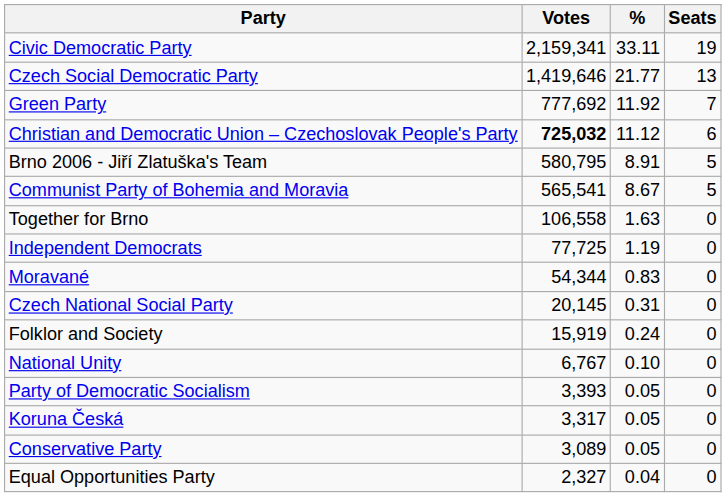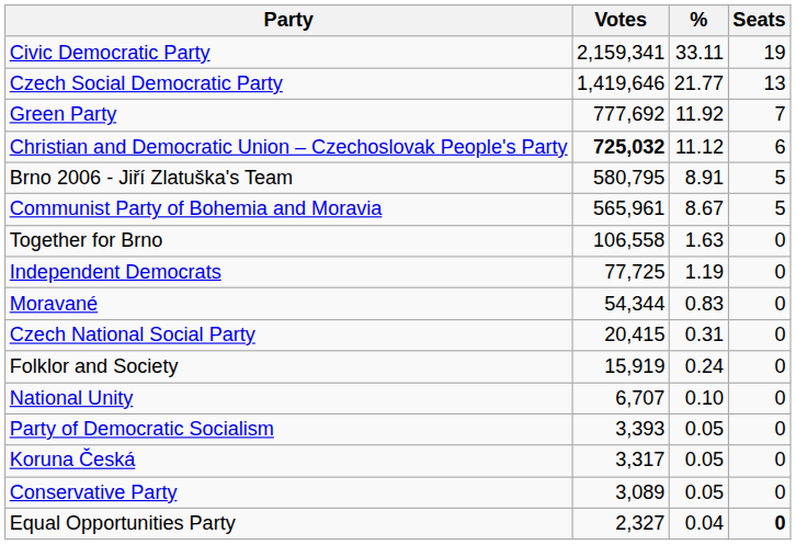Communist Party of Bohemia and Moravia | Votes: 565,541 -> 565,961
Czech National Social Party | Votes: 20,145 -> 20,415
National Unity | Votes: 6,767 -> 6,707
Equal Opportunities Party | Seats: normal -> bold
